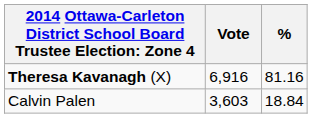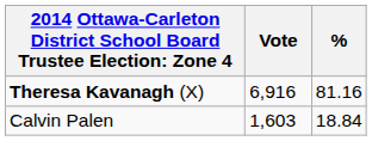Calvin Palen | Vote: 3,603 -> 1,603
